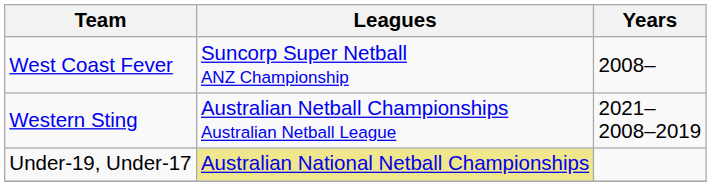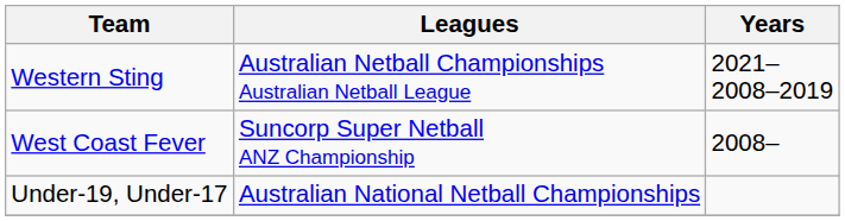rows swapped: West Coast Fever <-> Western Sting
Under-19, Under-17 | Leagues: khaki background -> no background
